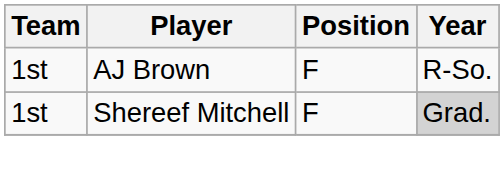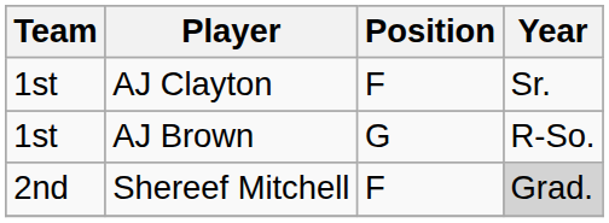+ row: 1st | AJ Clayton | F | Sr.
AJ Brown | Position: F -> G
Shereef Mitchell | Team: 1st -> 2nd
